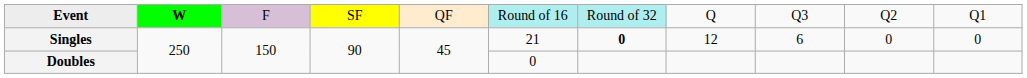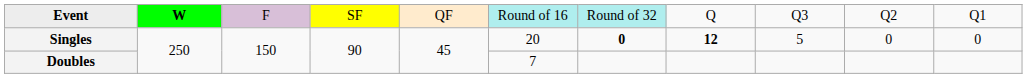Singles | column 6: 21 -> 20
Singles | column 8: normal -> bold
Singles | column 9: 6 -> 5
Doubles | column 6: 0 -> 7
